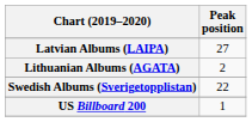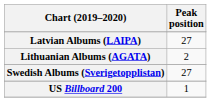Swedish Albums (Sverigetopplistan) | Peak position: 22 -> 27
